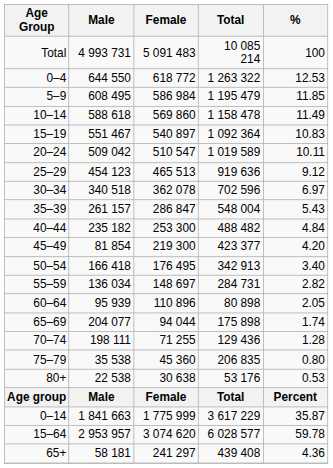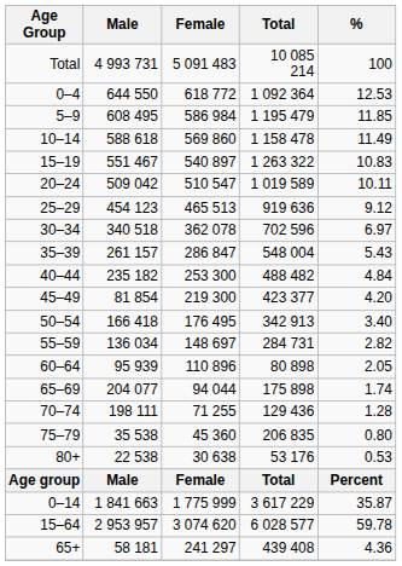0–4 | Total: 1 263 322 -> 1 092 364
15–19 | Total: 1 092 364 -> 1 263 322
